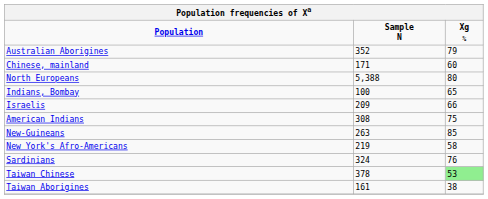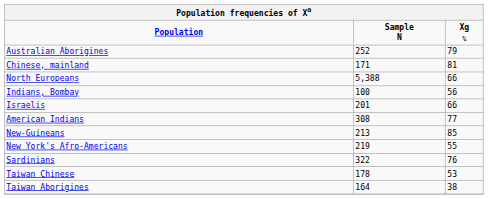Australian Aborigines | column 2: 352 -> 252
Chinese, mainland | column 3: 60 -> 81
North Europeans | column 3: 80 -> 66
Indians, Bombay | column 3: 65 -> 56
Israelis | column 2: 209 -> 201
American Indians | column 3: 75 -> 77
New-Guineans | column 2: 263 -> 213
New York's Afro-Americans | column 3: 58 -> 55
Sardinians | column 2: 324 -> 322
Taiwan Chinese | column 2: 378 -> 178
Taiwan Chinese | column 3: lightgreen background -> no background
Taiwan Aborigines | column 2: 161 -> 164
